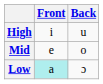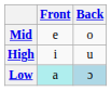rows swapped: High <-> Mid
Low | Back: no background -> lightblue background
